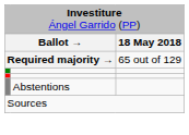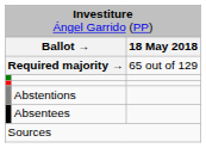+ row: Absentees
